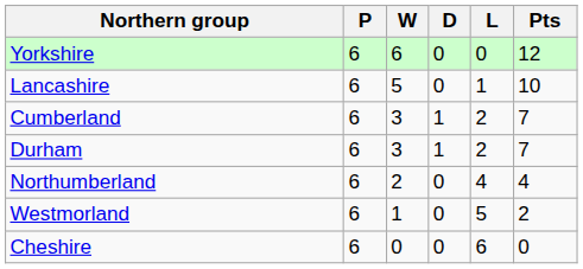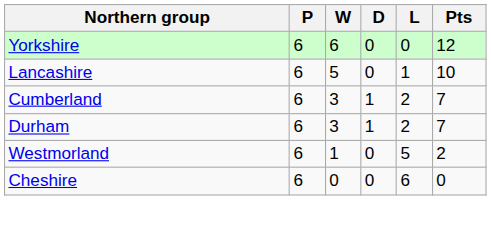- row: Northumberland | 6 | 2 | 0 | 4 | 4
